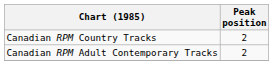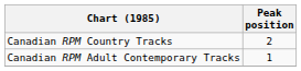Canadian RPM Adult Contemporary Tracks | Peak position: 2 -> 1
